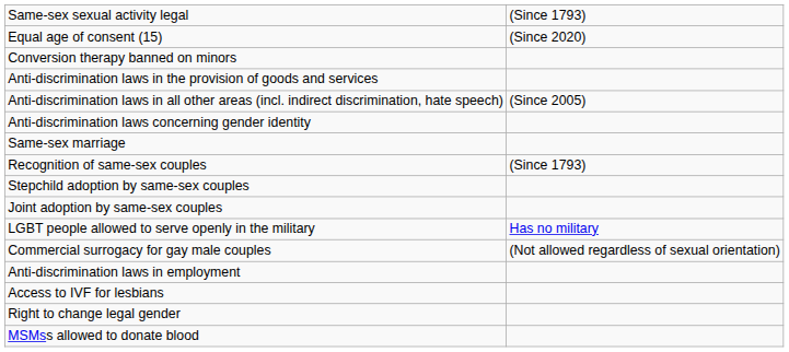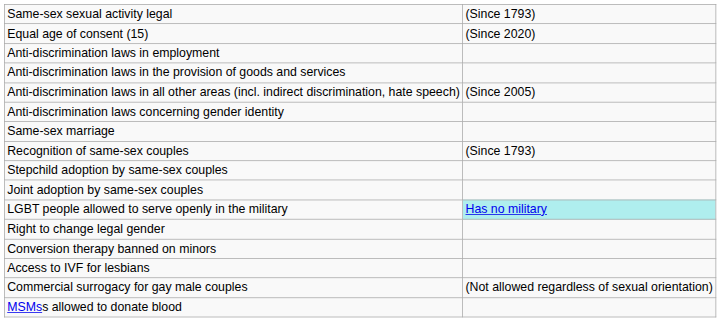rows swapped: Anti-discrimination laws in employment <-> Conversion therapy banned on minors
LGBT people allowed to serve openly in the military | column 2: no background -> paleturquoise background
rows swapped: Right to change legal gender <-> Commercial surrogacy for gay male couples
